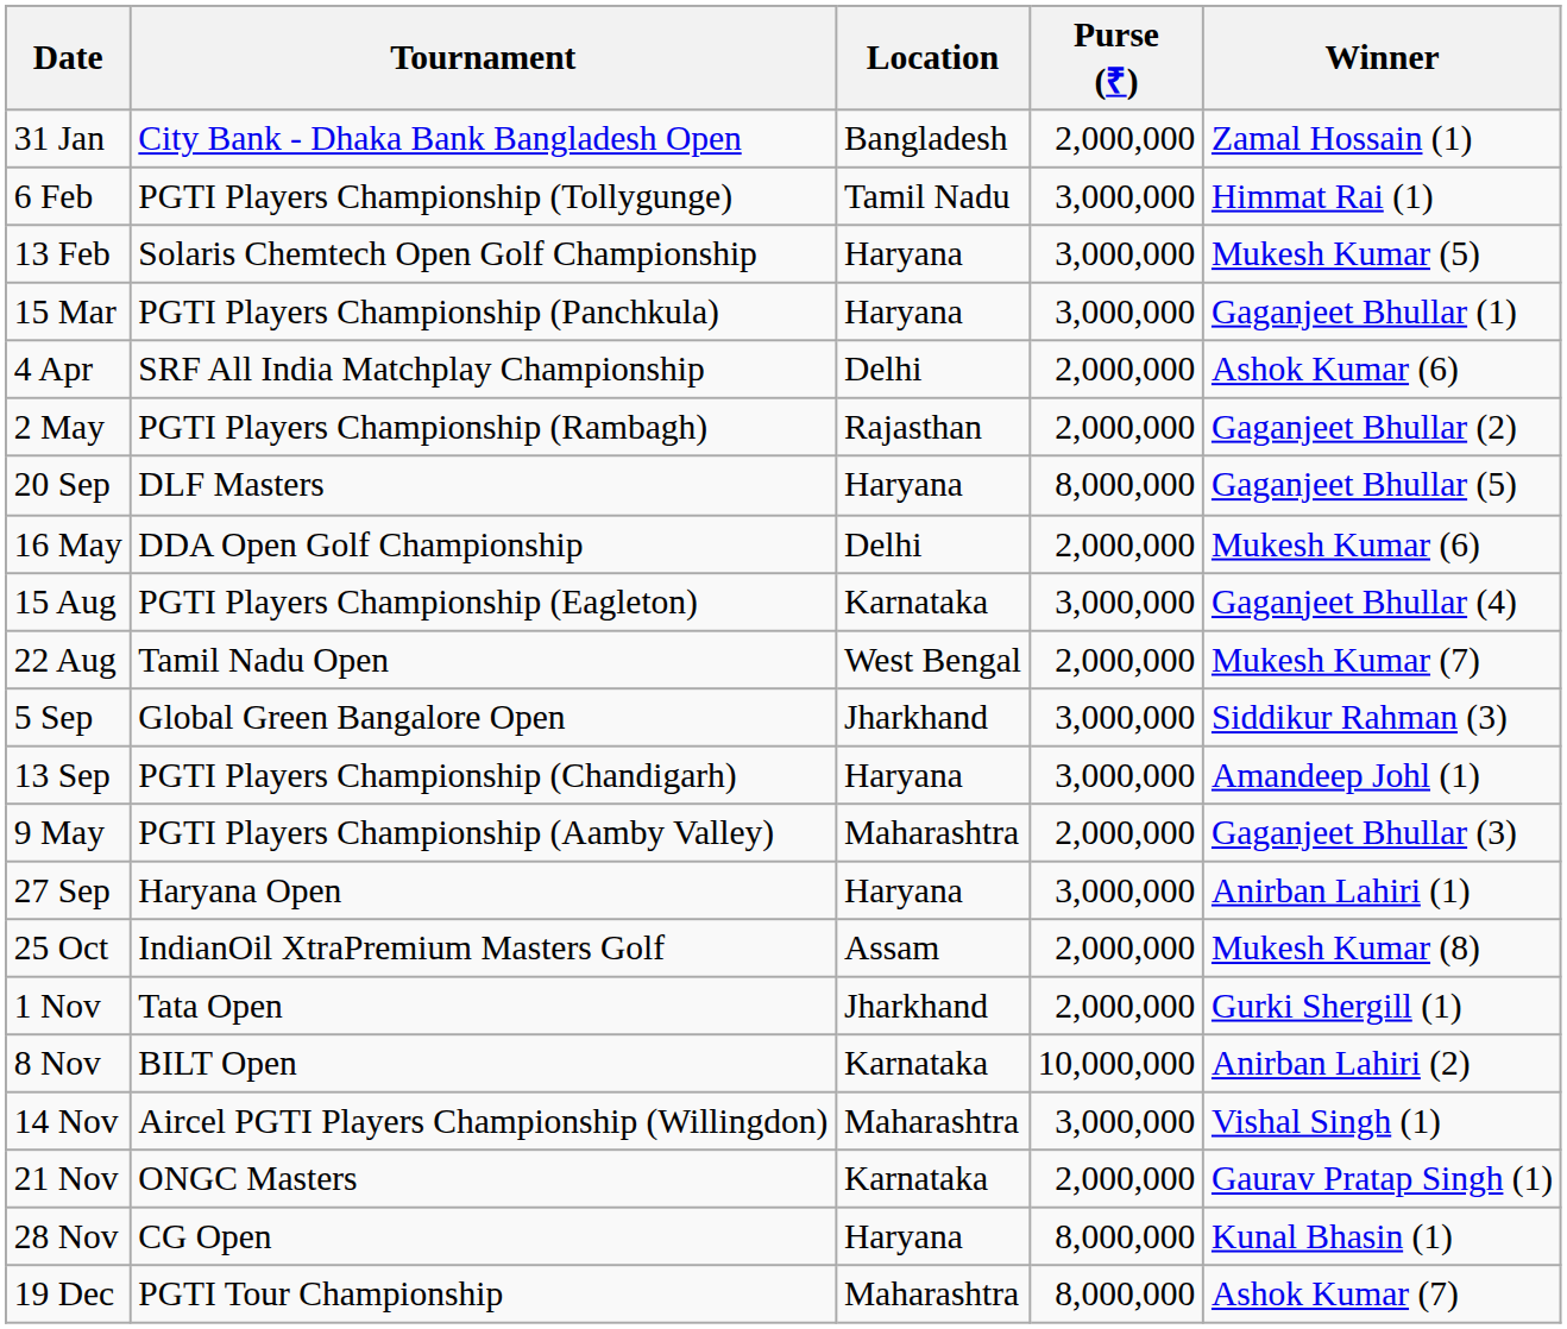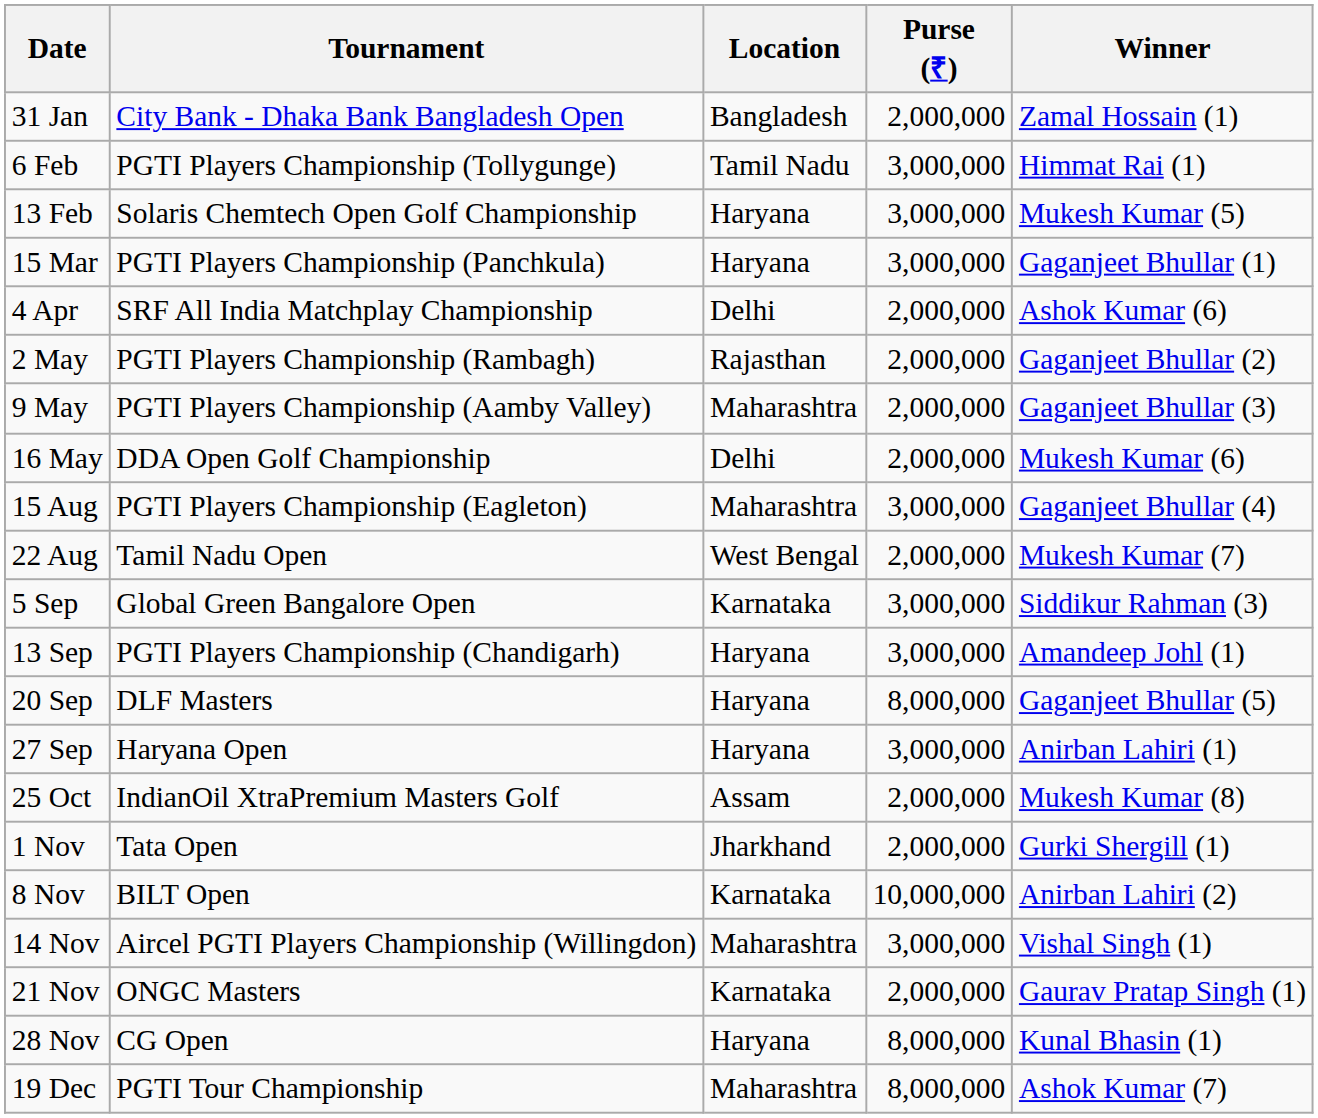rows swapped: 9 May <-> 20 Sep
15 Aug | Location: Karnataka -> Maharashtra
5 Sep | Location: Jharkhand -> Karnataka
